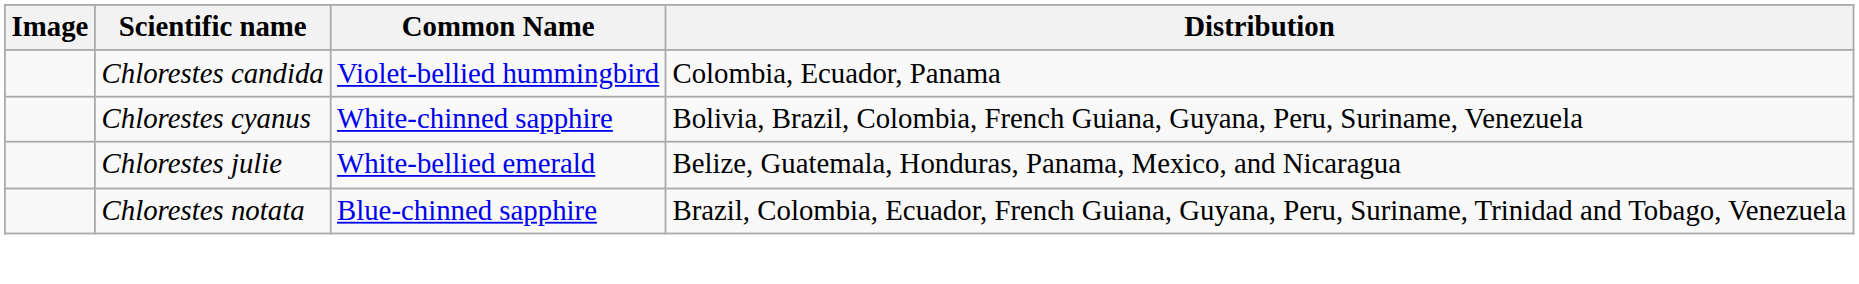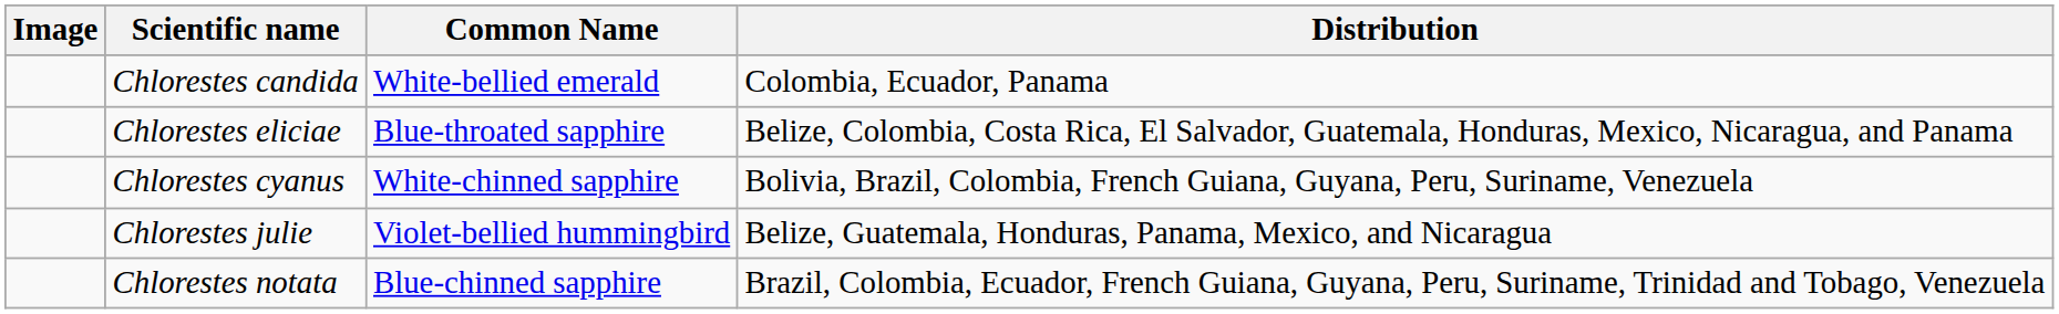Chlorestes candida | Common Name: Violet-bellied hummingbird -> White-bellied emerald
+ row: Chlorestes eliciae | Blue-throated sapphire | Belize, Colombia, Costa Rica, El Salvador, Guatemala, Honduras, Mexico, Nicaragua, and Panama
Chlorestes julie | Common Name: White-bellied emerald -> Violet-bellied hummingbird
